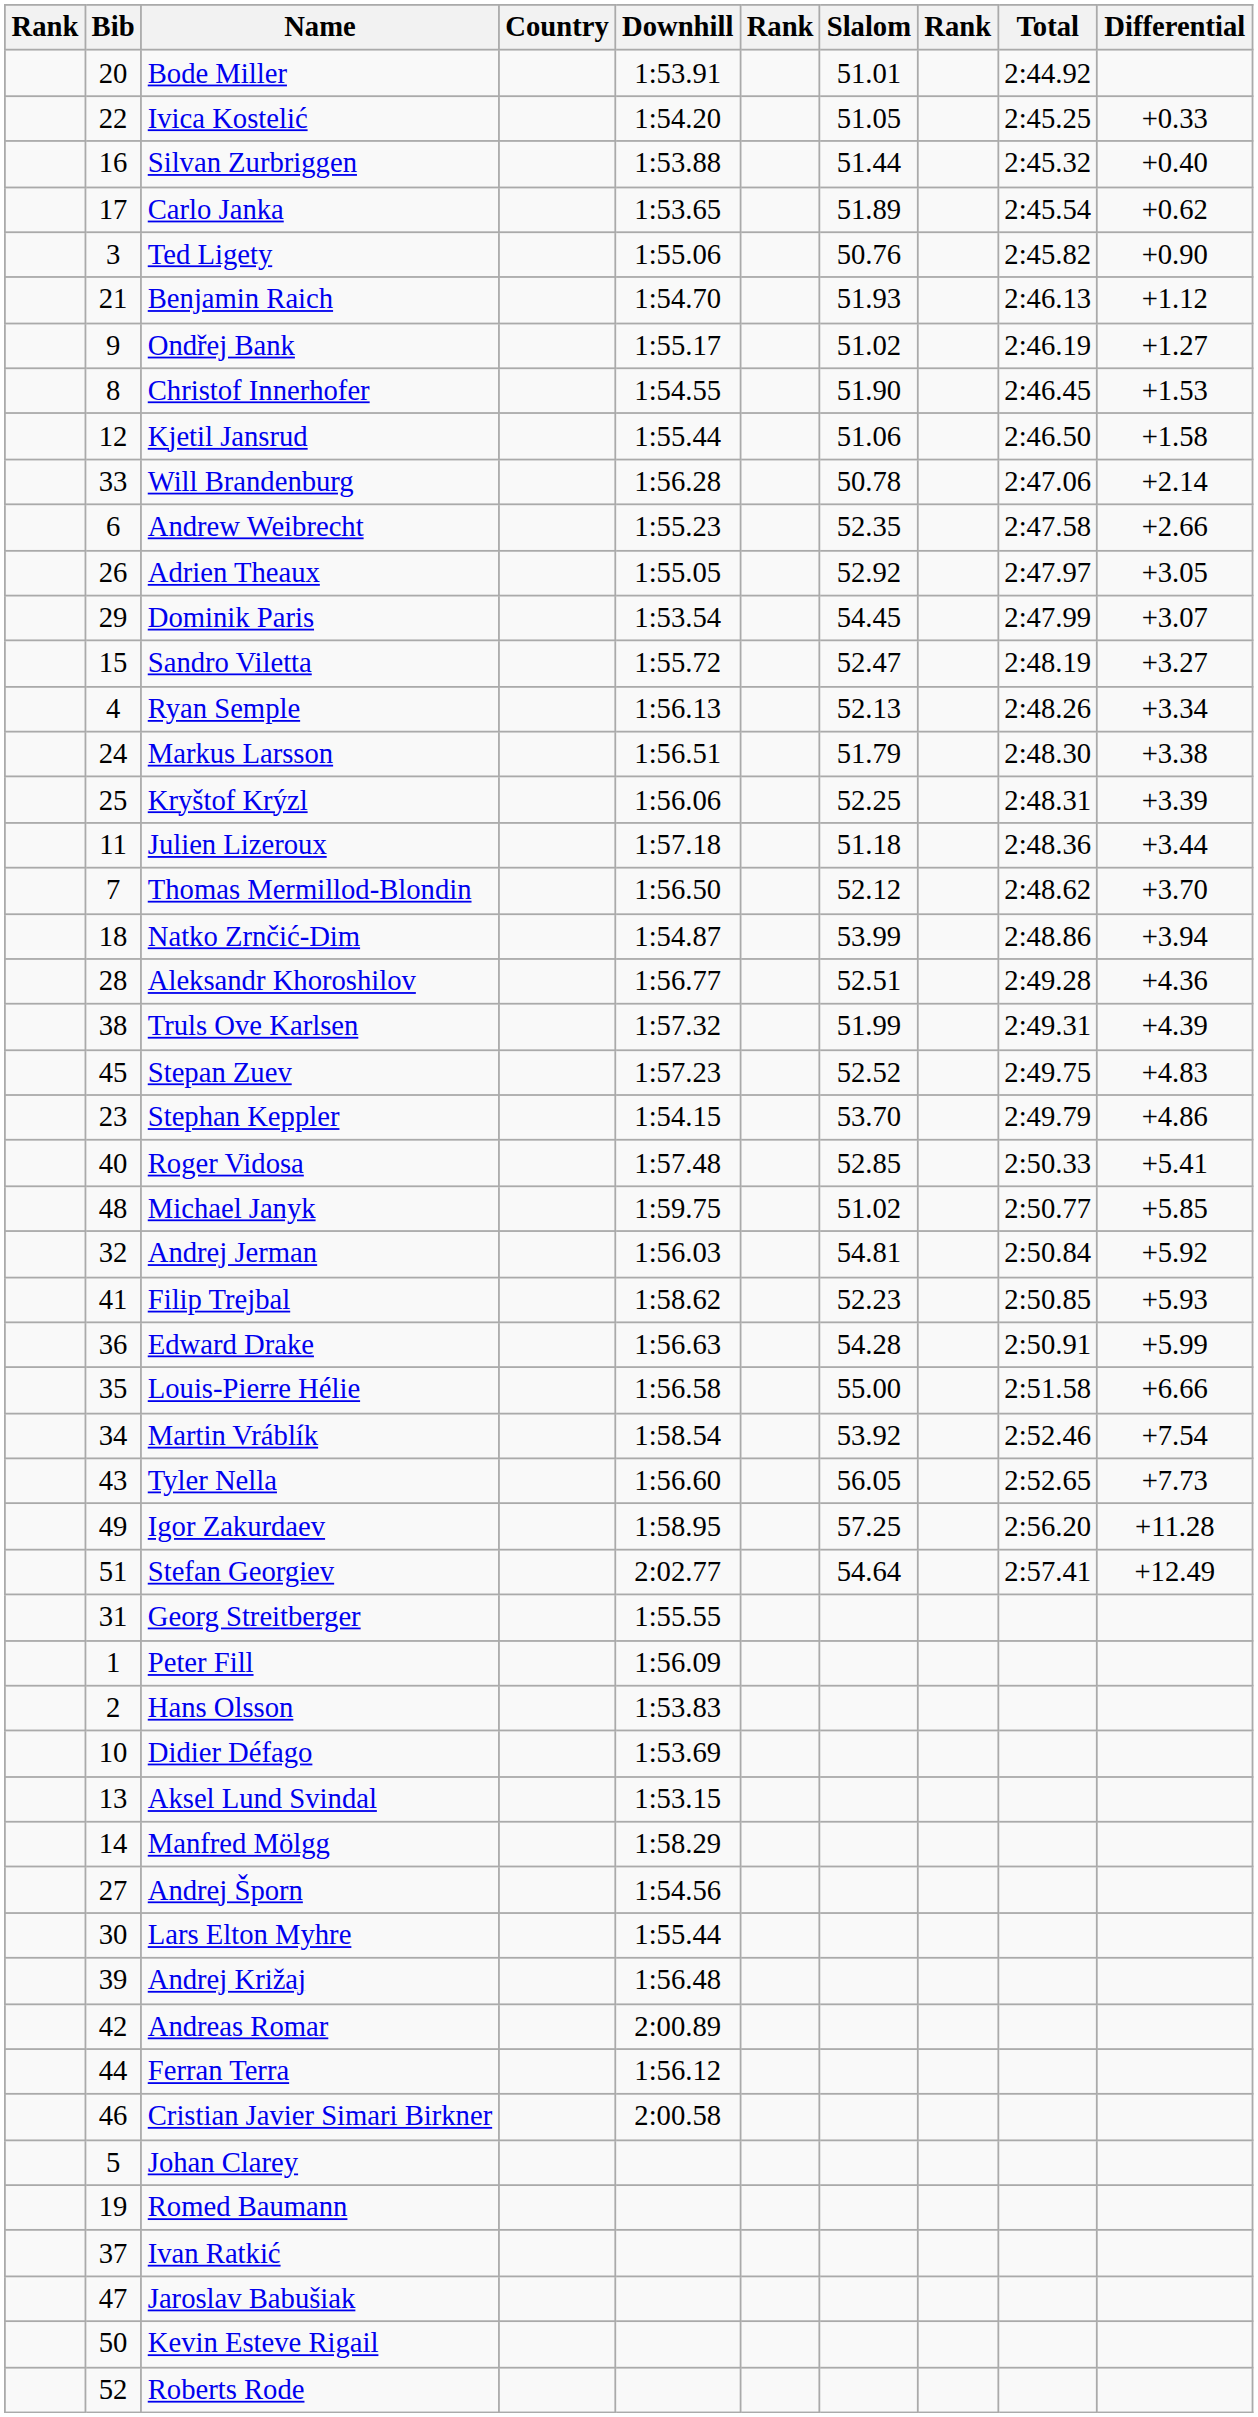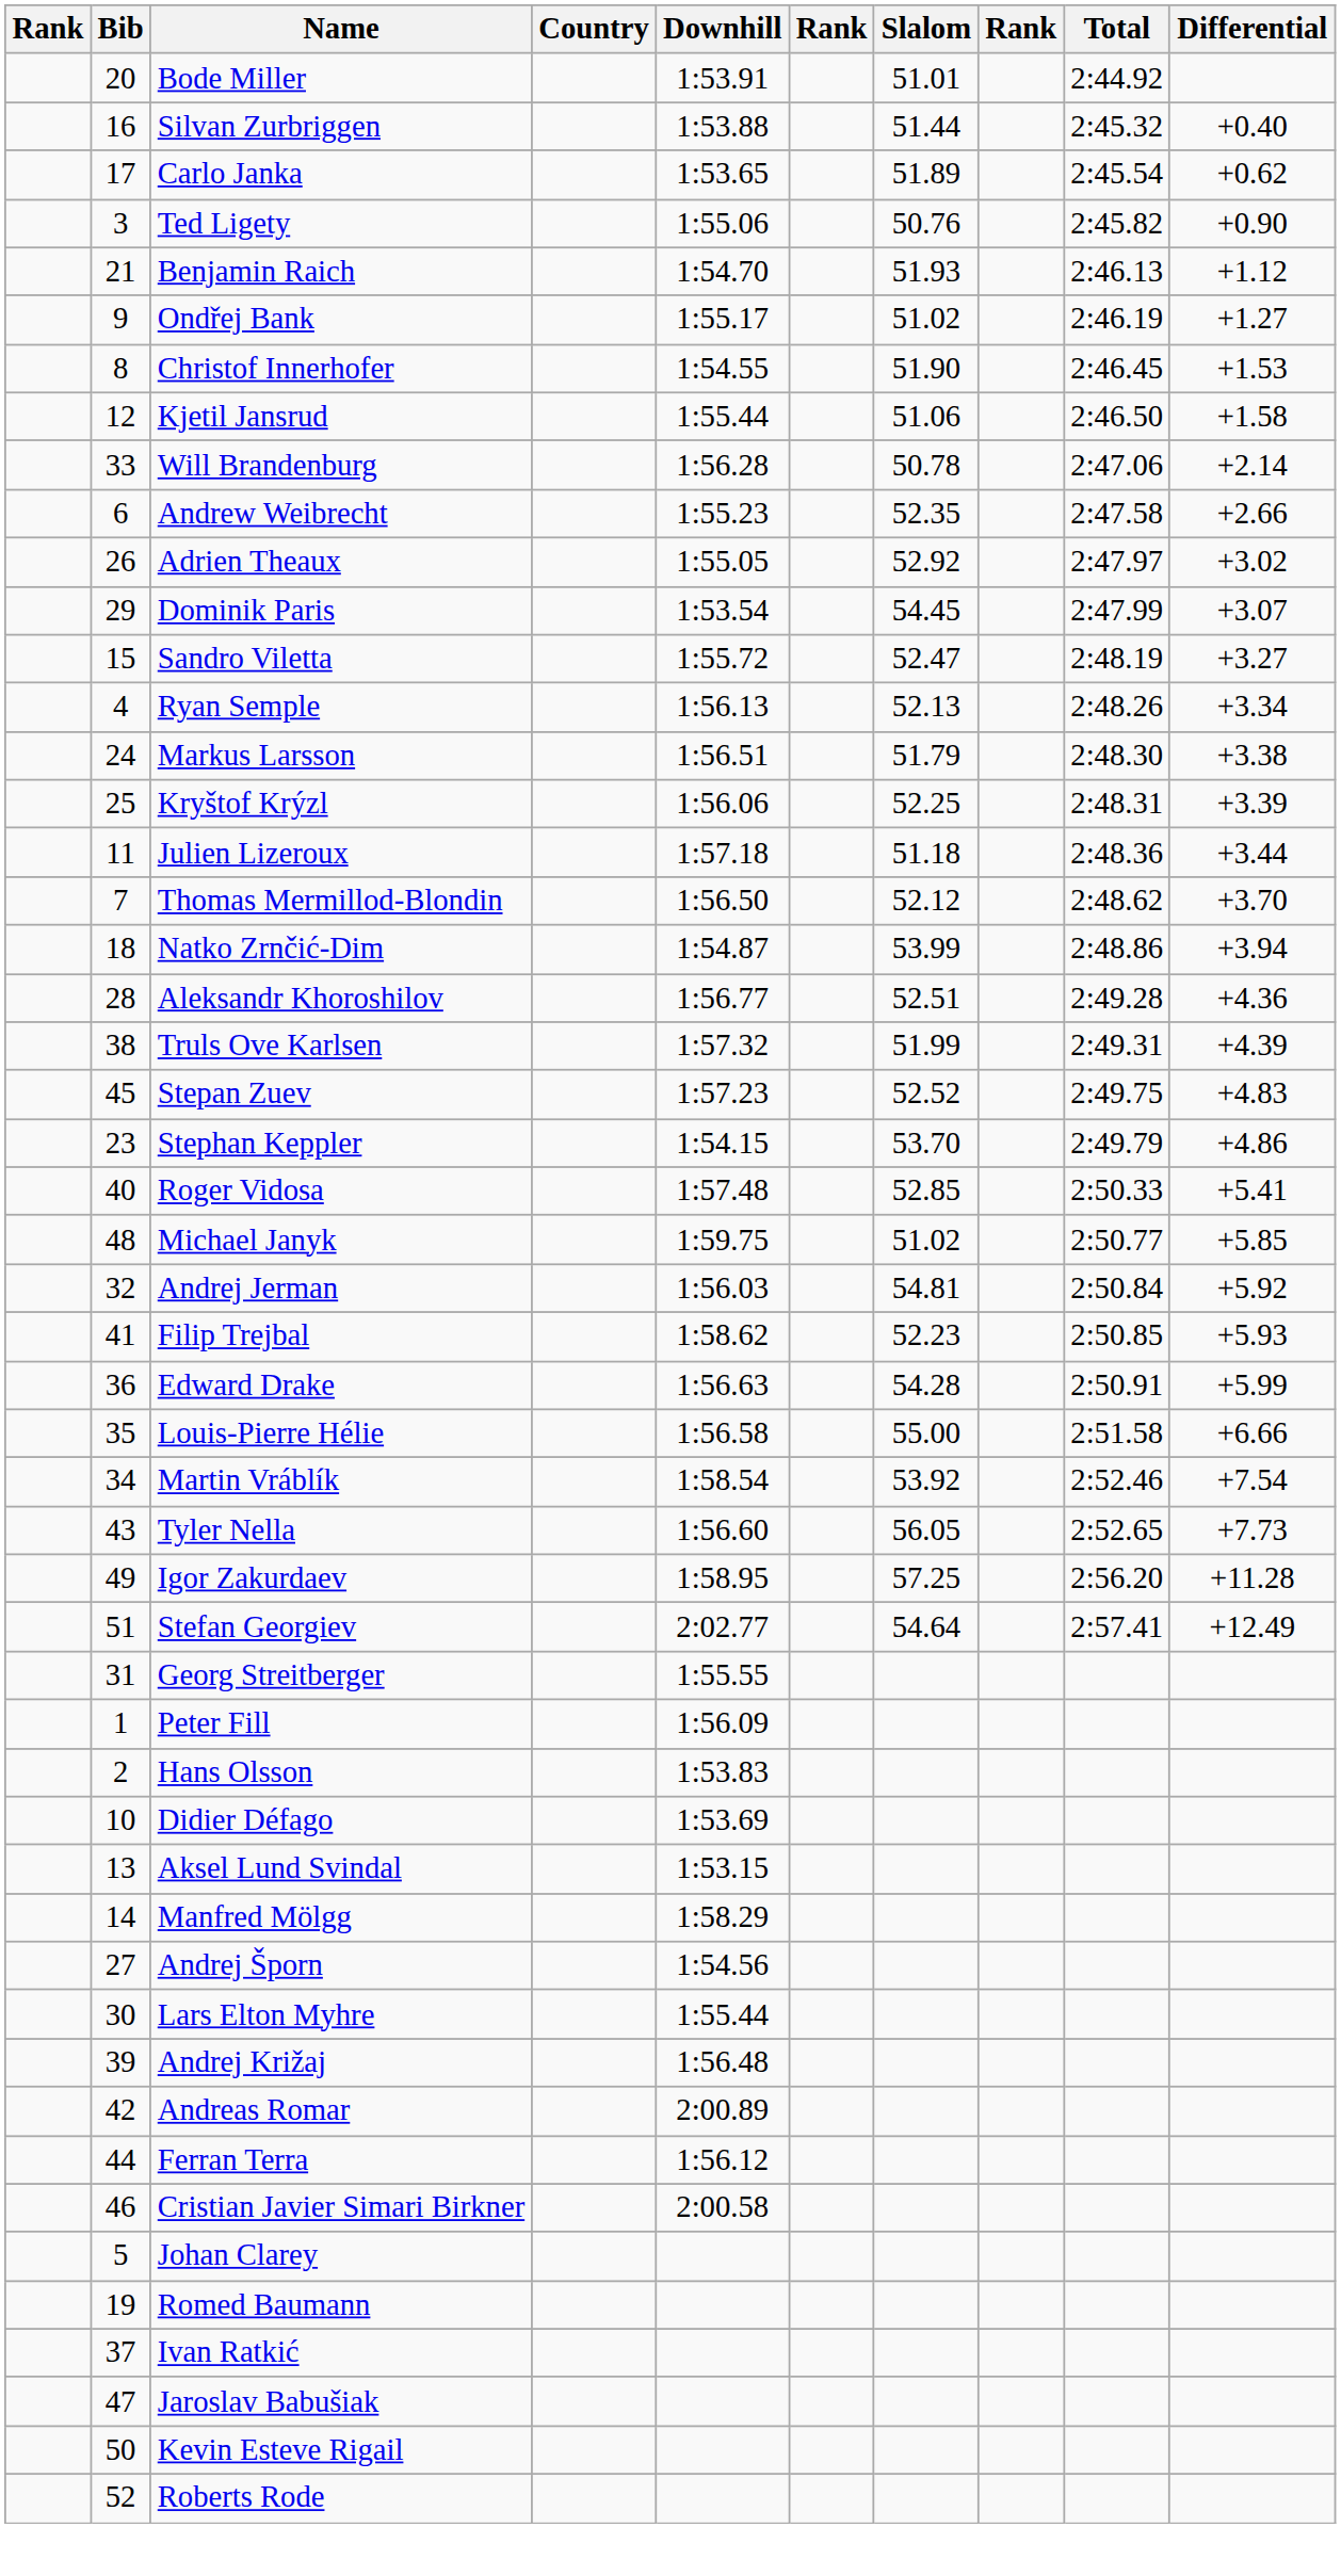- row: 22 | Ivica Kostelić | 1:54.20 | 51.05 | 2:45.25 | +0.33
Adrien Theaux | Differential: +3.05 -> +3.02
